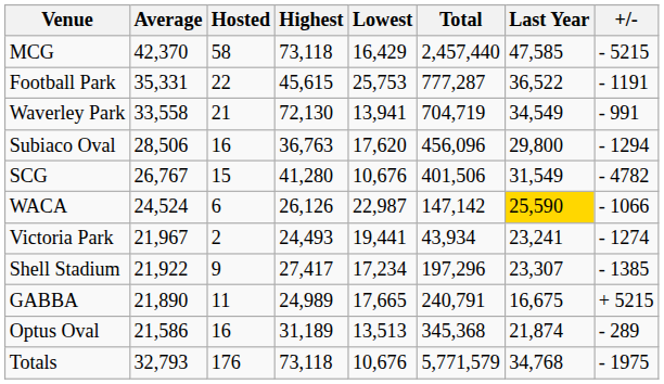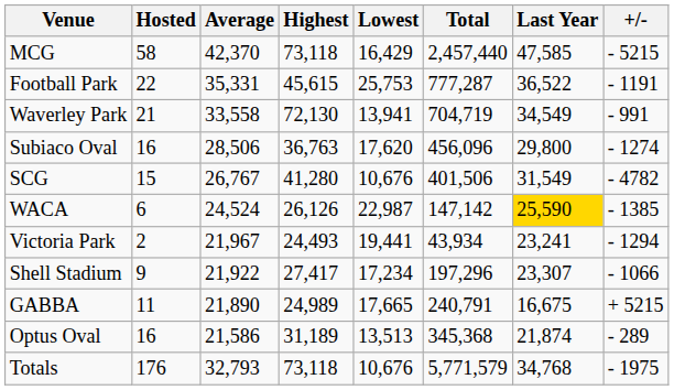columns swapped: Hosted <-> Average
Subiaco Oval | +/-: - 1294 -> - 1274
WACA | +/-: - 1066 -> - 1385
Victoria Park | +/-: - 1274 -> - 1294
Shell Stadium | +/-: - 1385 -> - 1066
